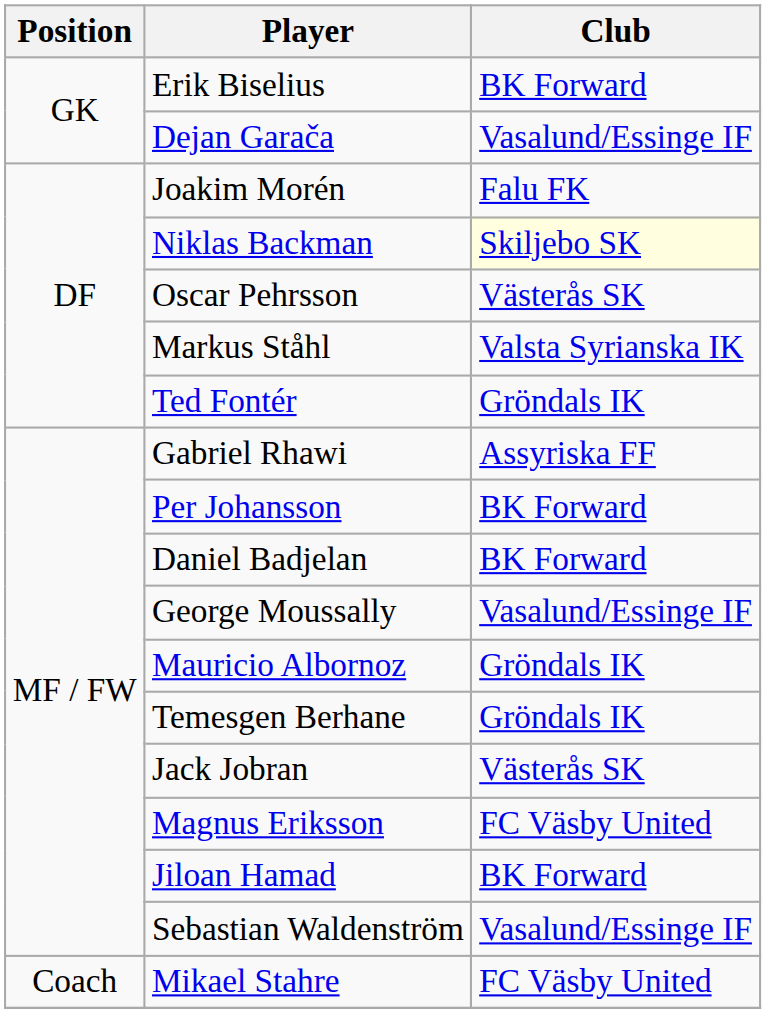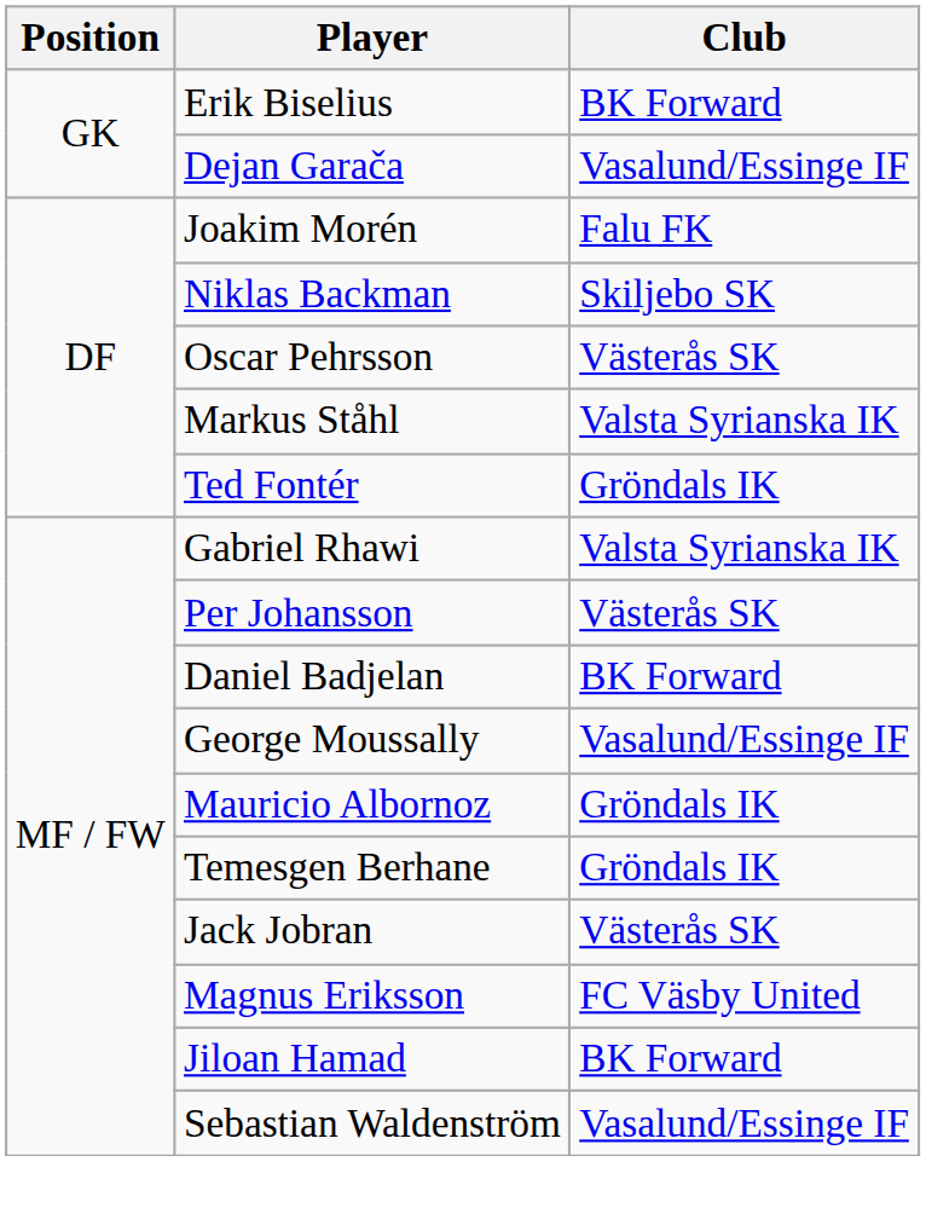Niklas Backman | Club: lightyellow background -> no background
Gabriel Rhawi | Club: Assyriska FF -> Valsta Syrianska IK
Per Johansson | Club: BK Forward -> Västerås SK
- row: Coach | Mikael Stahre | FC Väsby United
